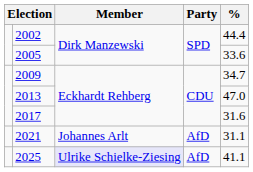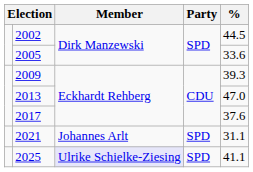2002 | %: 44.4 -> 44.5
2009 | %: 34.7 -> 39.3
2017 | %: 31.6 -> 37.6
2021 | Party: AfD -> SPD
2025 | Party: AfD -> SPD
